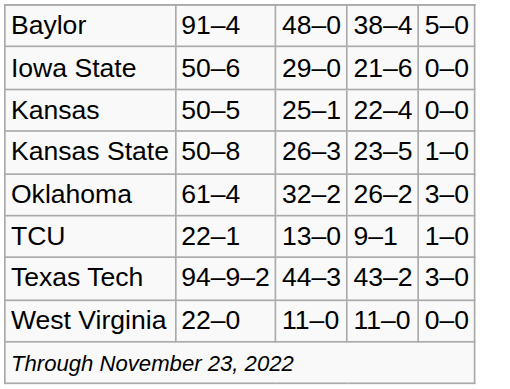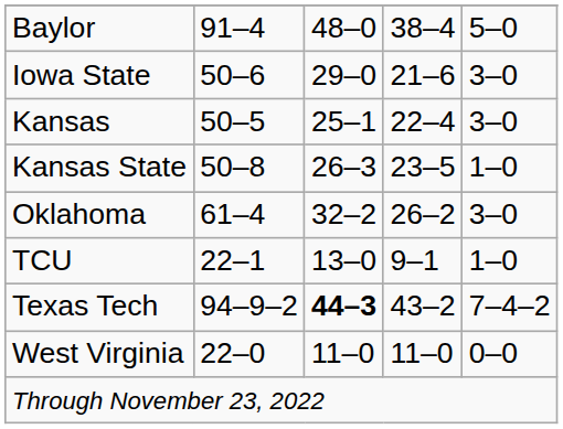Iowa State | column 5: 0–0 -> 3–0
Kansas | column 5: 0–0 -> 3–0
Texas Tech | column 3: normal -> bold
Texas Tech | column 5: 3–0 -> 7–4–2
